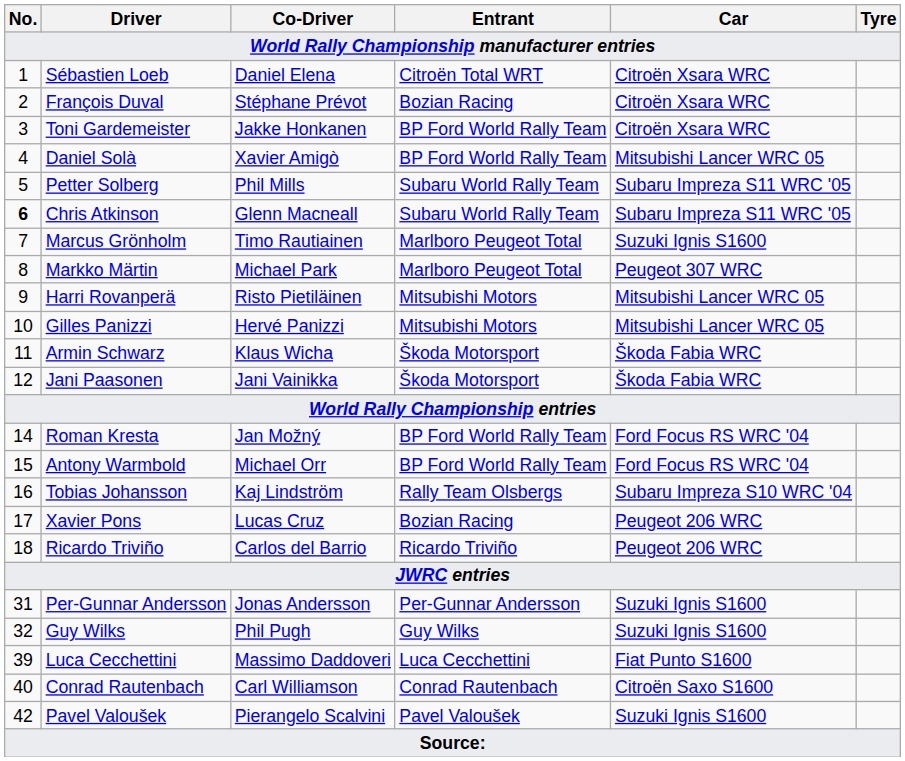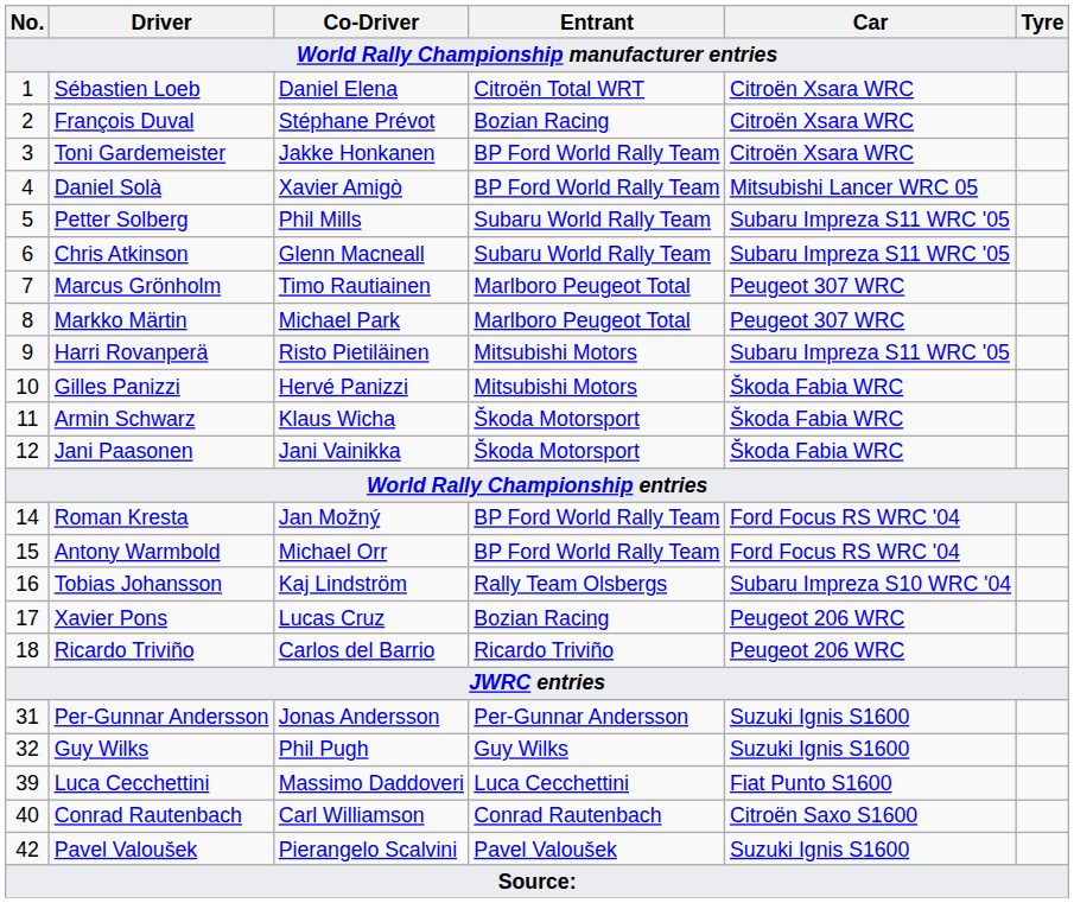Chris Atkinson | No.: bold -> normal
Marcus Grönholm | Car: Suzuki Ignis S1600 -> Peugeot 307 WRC
Harri Rovanperä | Car: Mitsubishi Lancer WRC 05 -> Subaru Impreza S11 WRC '05
Gilles Panizzi | Car: Mitsubishi Lancer WRC 05 -> Škoda Fabia WRC
